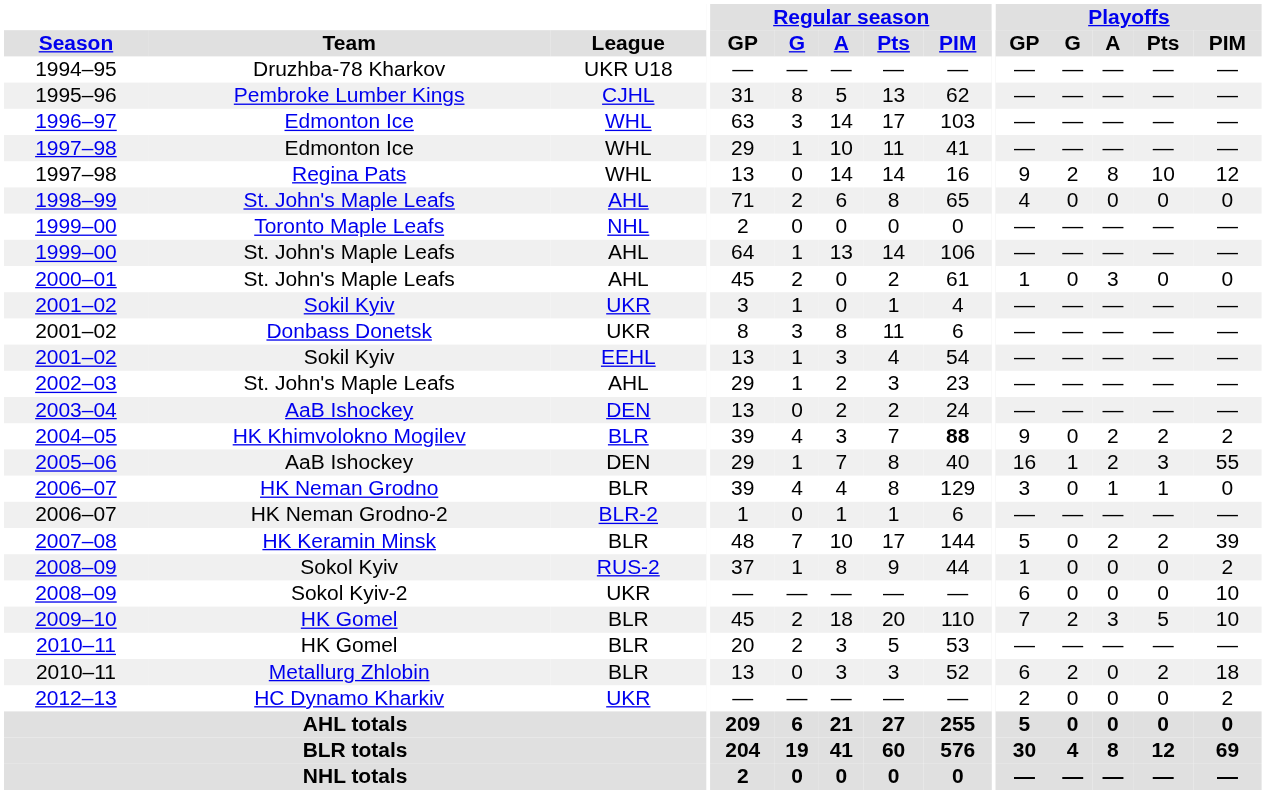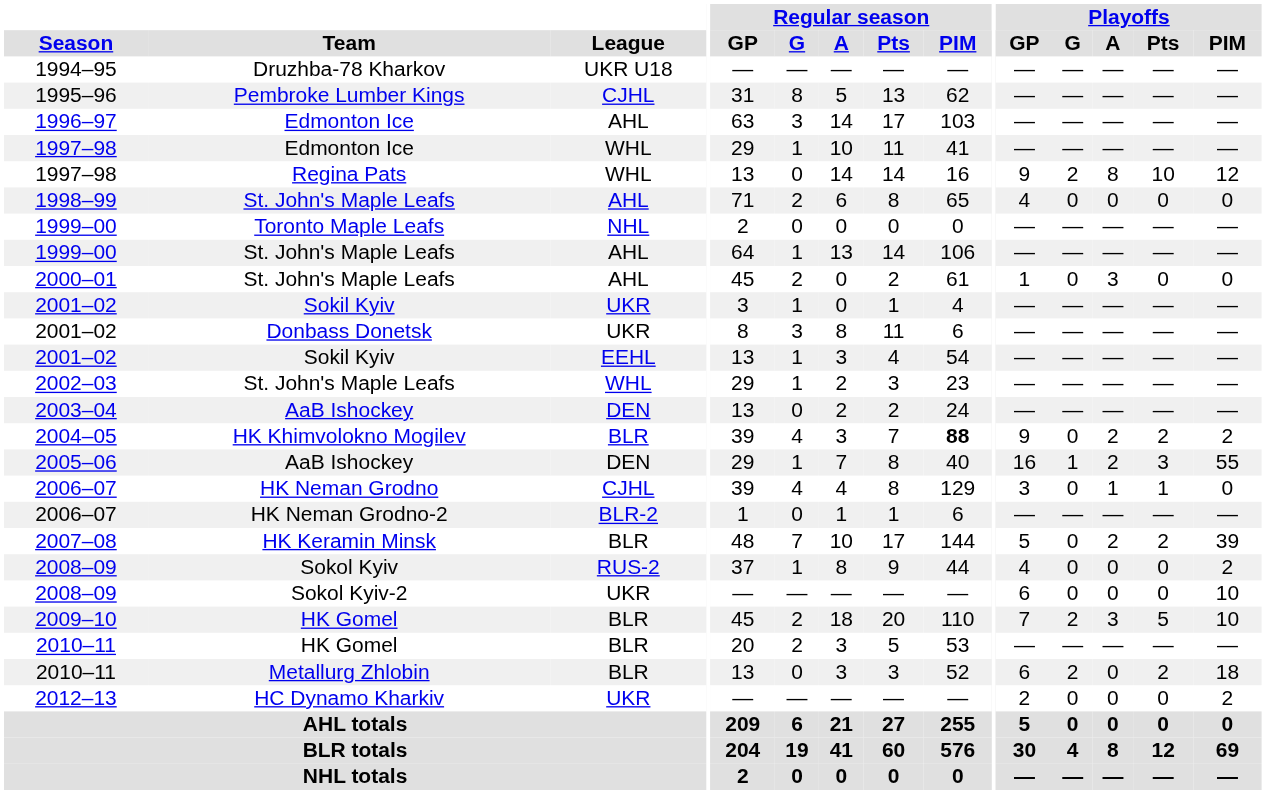1996–97 | League: WHL -> AHL
2002–03 | League: AHL -> WHL
2006–07 / HK Neman Grodno | League: BLR -> CJHL
2008–09 / Sokol Kyiv | Playoffs / GP: 1 -> 4
